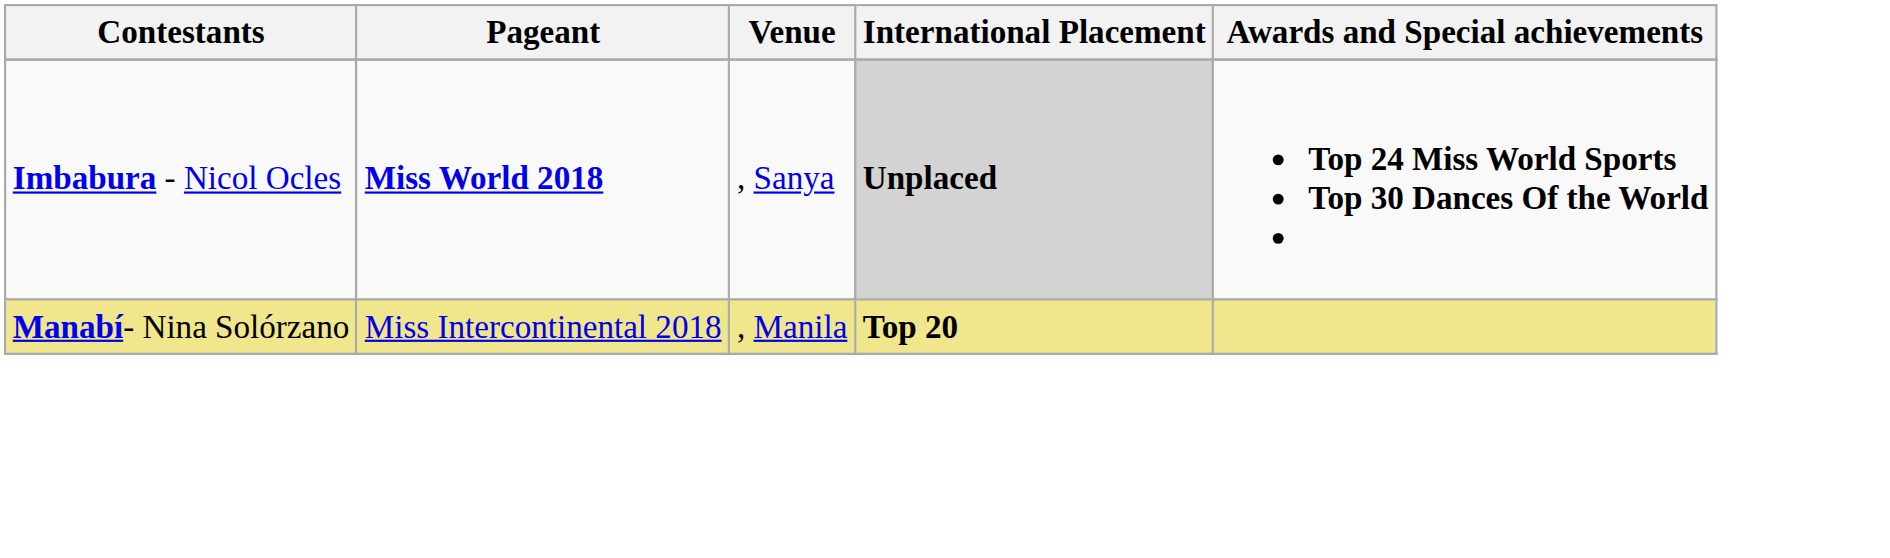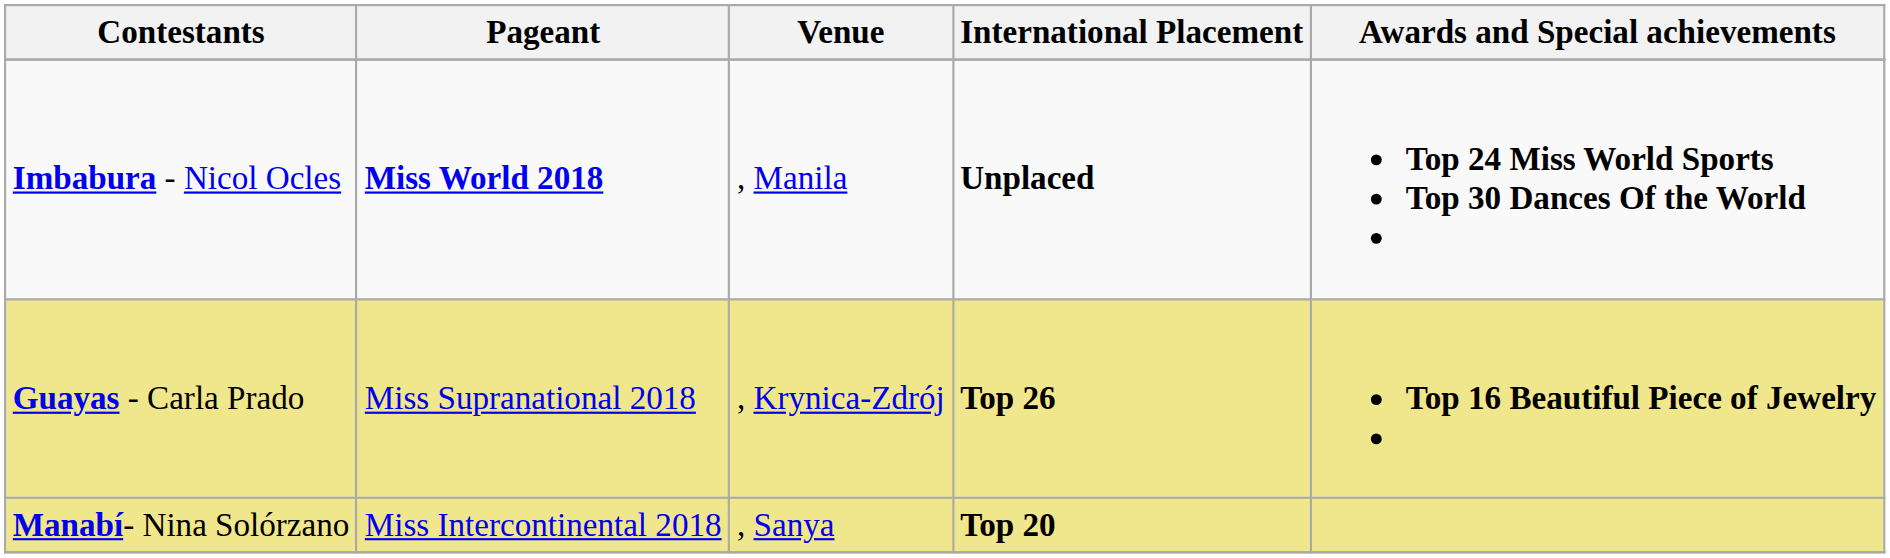Imbabura - Nicol Ocles | Venue: , Sanya -> , Manila
Imbabura - Nicol Ocles | International Placement: lightgrey background -> no background
+ row: Guayas - Carla Prado | Miss Supranational 2018 | , Krynica-Zdrój | Top 26 | Top 16 Beautiful Piece of Jewelry
Manabí- Nina Solórzano | Venue: , Manila -> , Sanya
